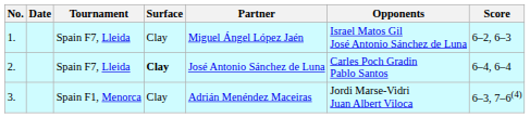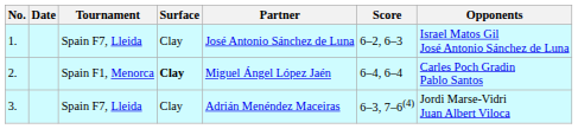columns swapped: Opponents <-> Score
1. | Partner: Miguel Ángel López Jaén -> José Antonio Sánchez de Luna
2. | Tournament: Spain F7, Lleida -> Spain F1, Menorca
2. | Partner: José Antonio Sánchez de Luna -> Miguel Ángel López Jaén
3. | Tournament: Spain F1, Menorca -> Spain F7, Lleida
